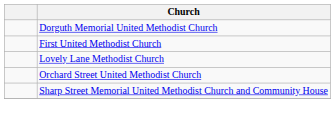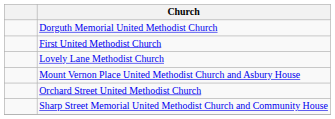+ row: Mount Vernon Place United Methodist Church and Asbury House
